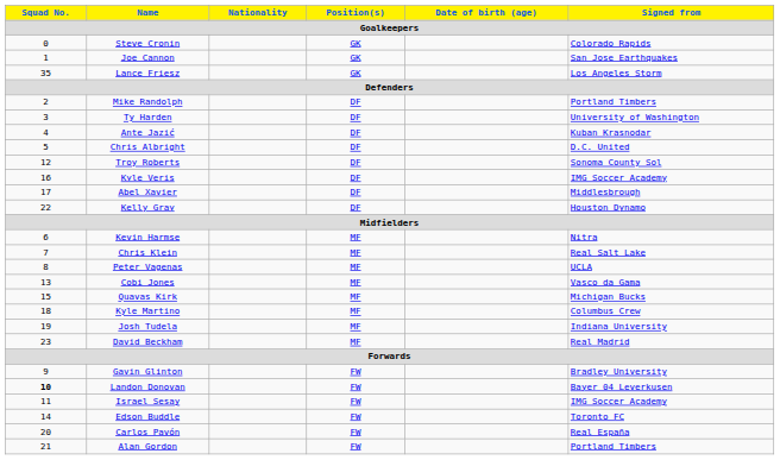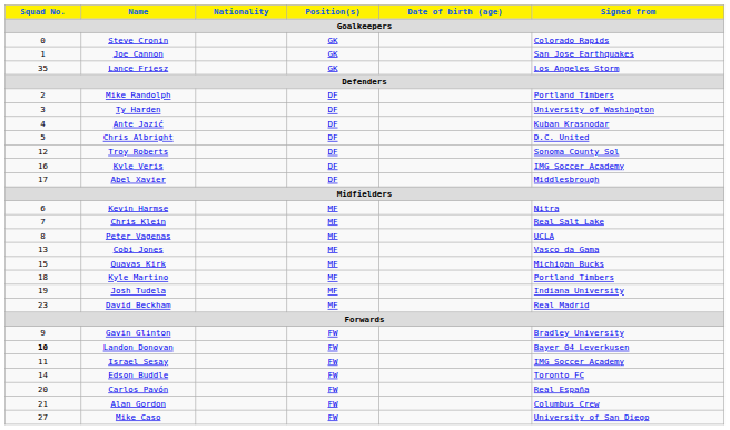- row: 22 | Kelly Gray | DF | Houston Dynamo
Kyle Martino | Signed from: Columbus Crew -> Portland Timbers
Alan Gordon | Signed from: Portland Timbers -> Columbus Crew
+ row: 27 | Mike Caso | FW | University of San Diego
